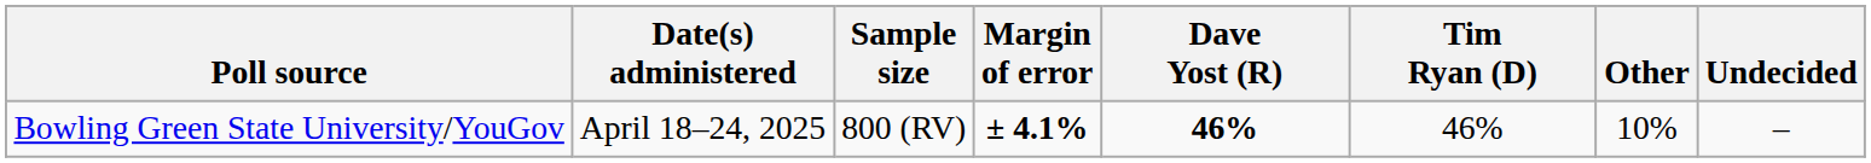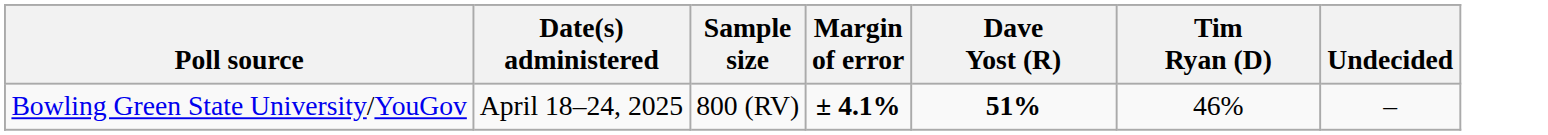- column: Other | 10%
Bowling Green State University/YouGov | Dave Yost (R): 46% -> 51%
